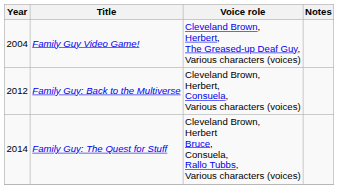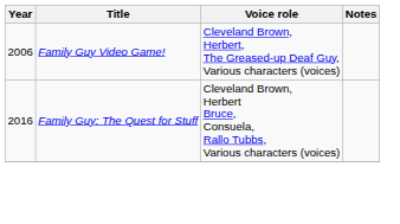Family Guy Video Game! | Year: 2004 -> 2006
- row: 2012 | Family Guy: Back to the Multiverse | Cleveland Brown, Herbert, Consuela, Various characters (voices)
Family Guy: The Quest for Stuff | Year: 2014 -> 2016
